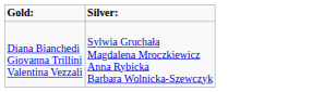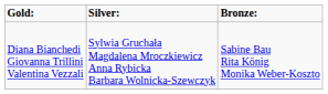+ column: Bronze: | Sabine Bau Rita König Monika Weber-Koszto
